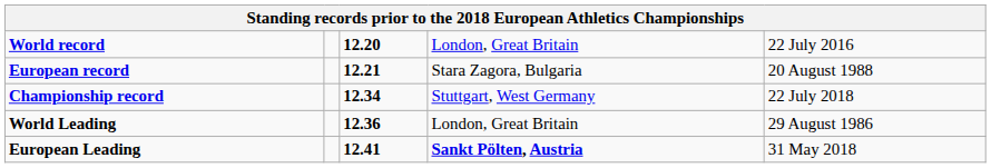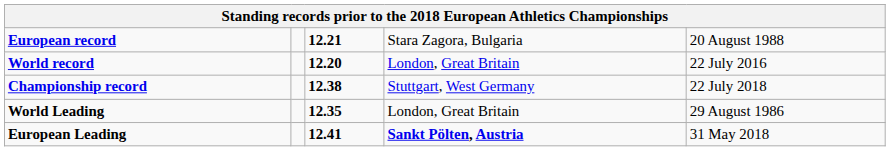rows swapped: World record <-> European record
Championship record | column 3: 12.34 -> 12.38
World Leading | column 3: 12.36 -> 12.35
